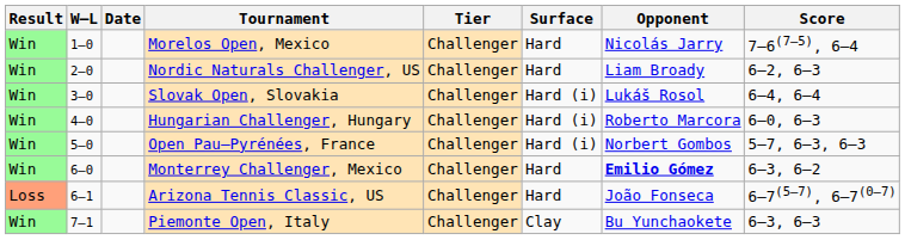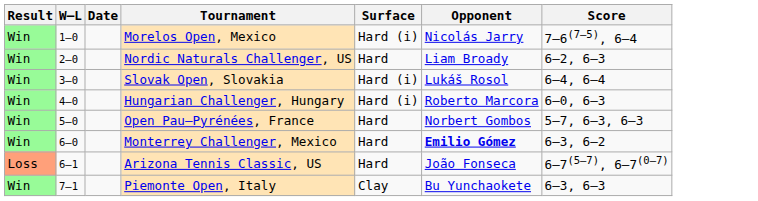- column: Tier | Challenger | Challenger | Challenger | Challenger | Challenger | Challenger | Challenger | Challenger
Morelos Open, Mexico | Surface: Hard -> Hard (i)
Open Pau–Pyrénées, France | Surface: Hard (i) -> Hard
